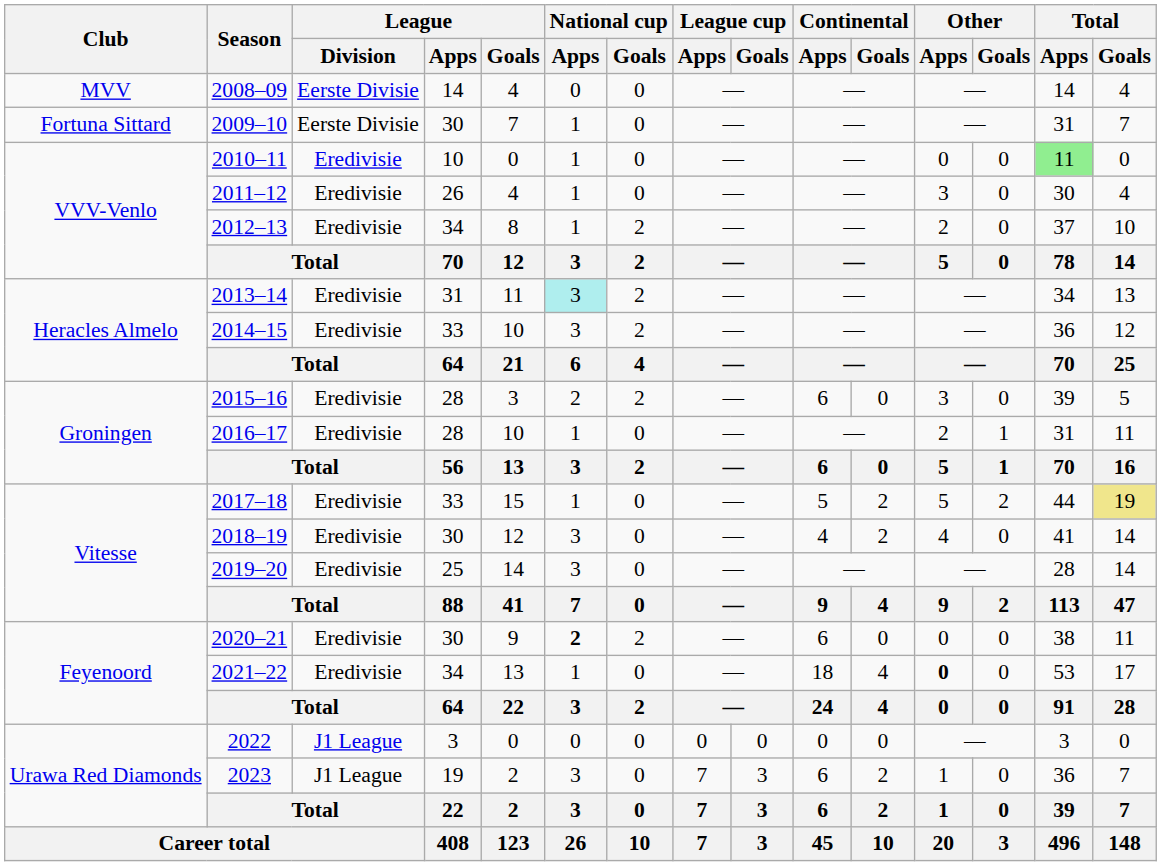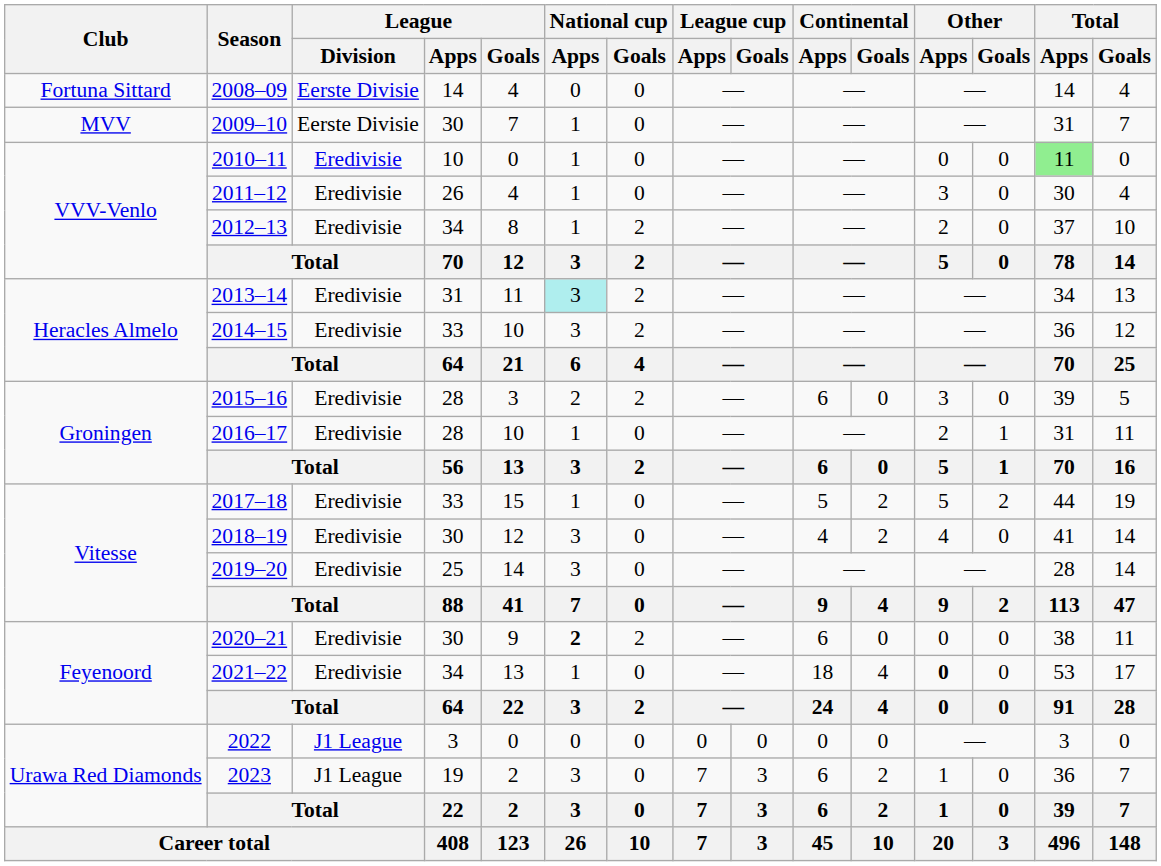2008–09 | Club: MVV -> Fortuna Sittard
2009–10 | Club: Fortuna Sittard -> MVV
2017–18 | Total / Goals: khaki background -> no background
